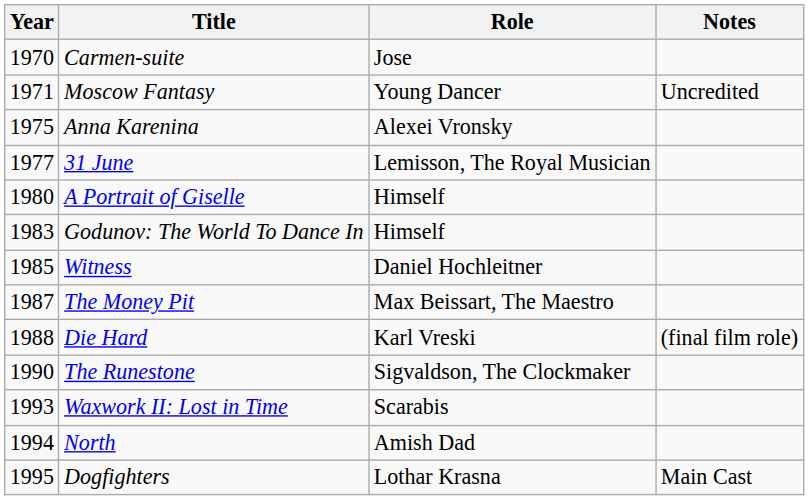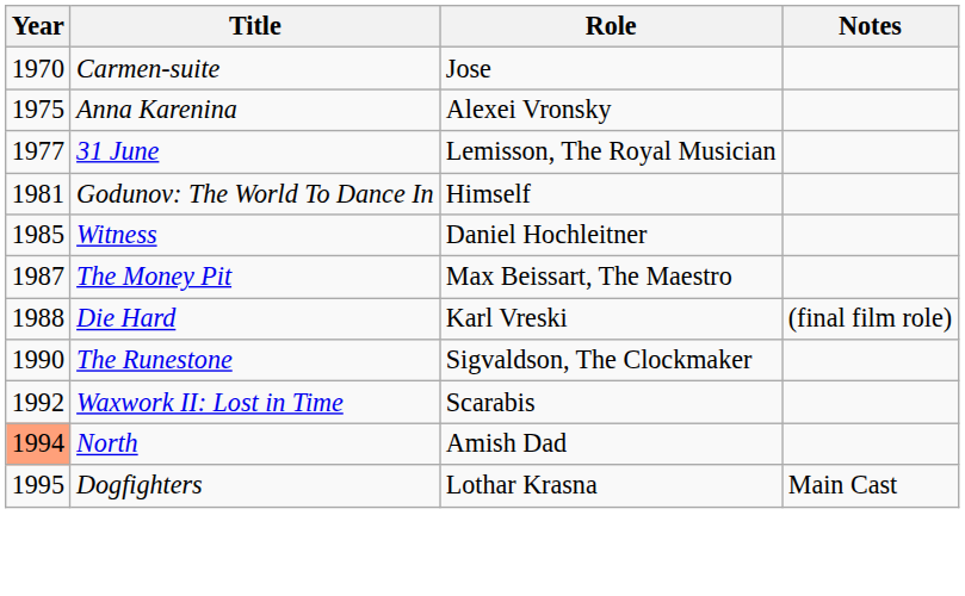- row: 1971 | Moscow Fantasy | Young Dancer | Uncredited
- row: 1980 | A Portrait of Giselle | Himself
Godunov: The World To Dance In | Year: 1983 -> 1981
Waxwork II: Lost in Time | Year: 1993 -> 1992
North | Year: no background -> lightsalmon background
